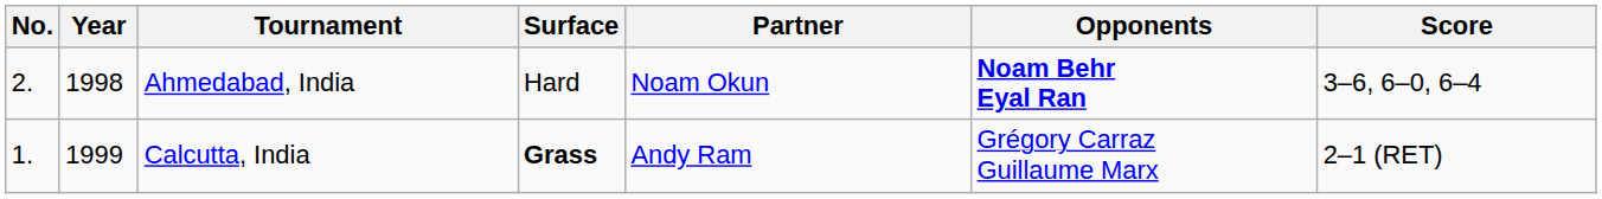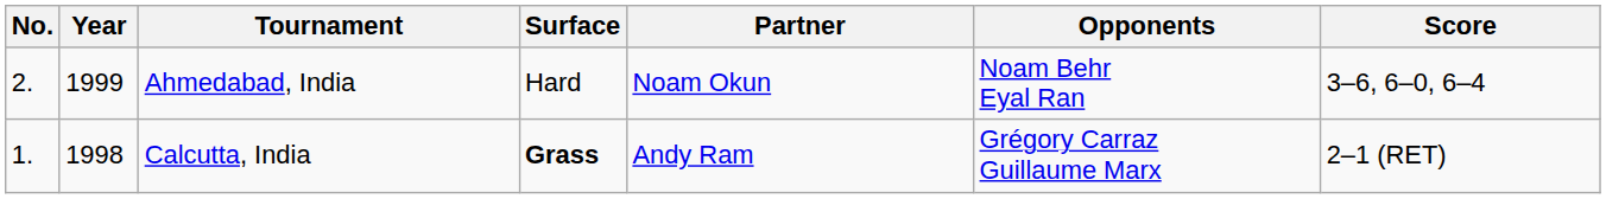Ahmedabad, India | Year: 1998 -> 1999
Ahmedabad, India | Opponents: bold -> normal
Calcutta, India | Year: 1999 -> 1998
